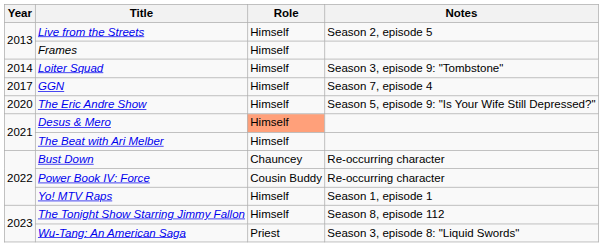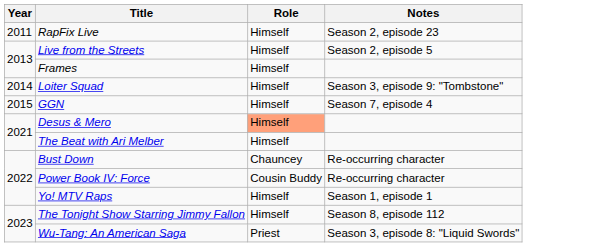+ row: 2011 | RapFix Live | Himself | Season 2, episode 23
GGN | Year: 2017 -> 2015
- row: 2020 | The Eric Andre Show | Himself | Season 5, episode 9: "Is Your Wife Still Depressed?"
